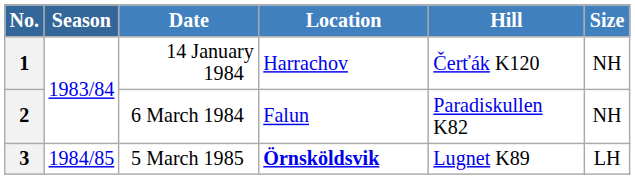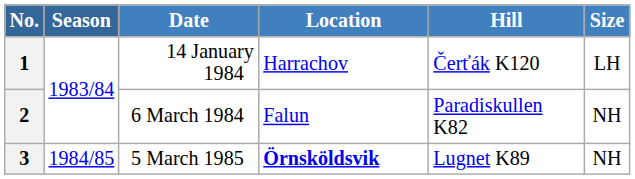1 | Size: NH -> LH
3 | Size: LH -> NH
